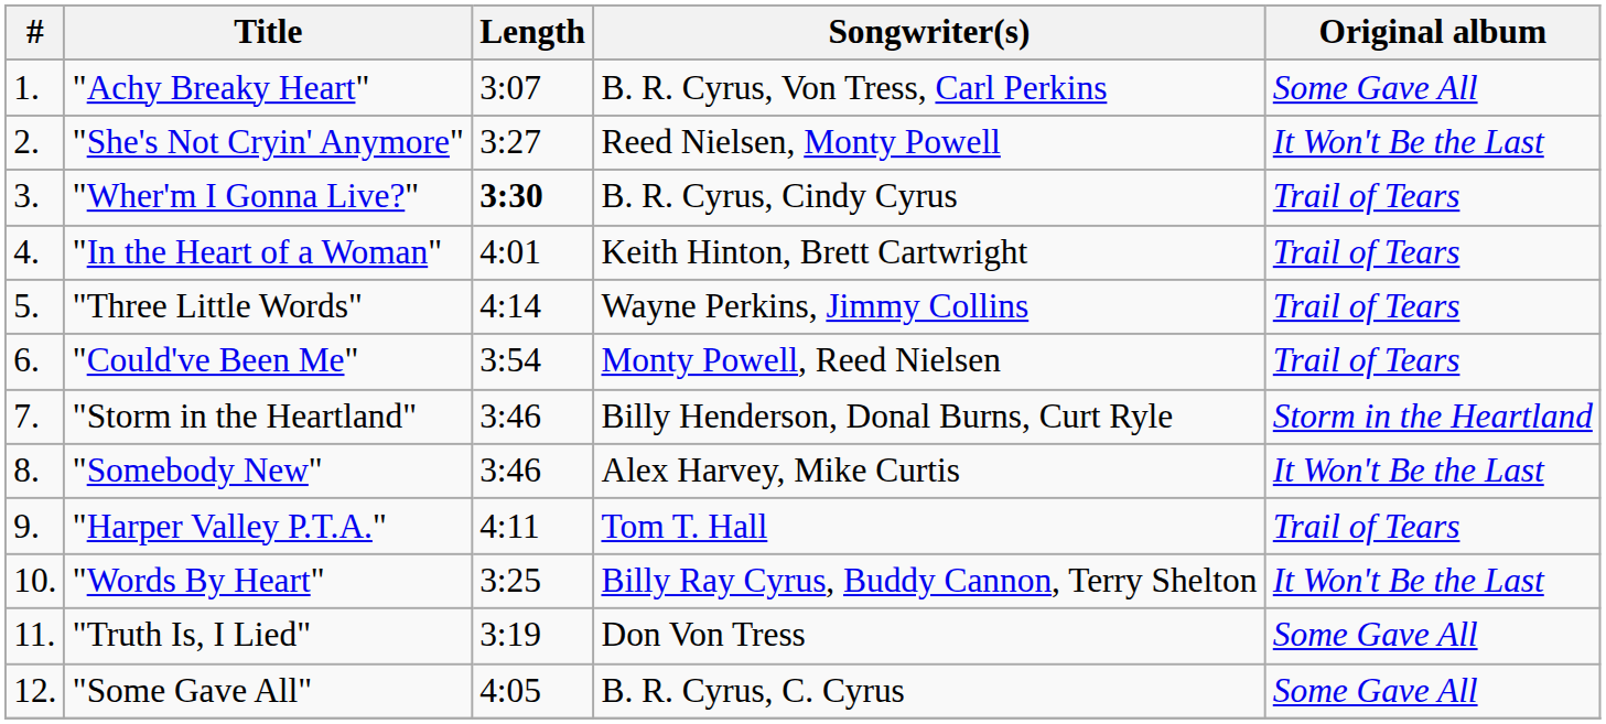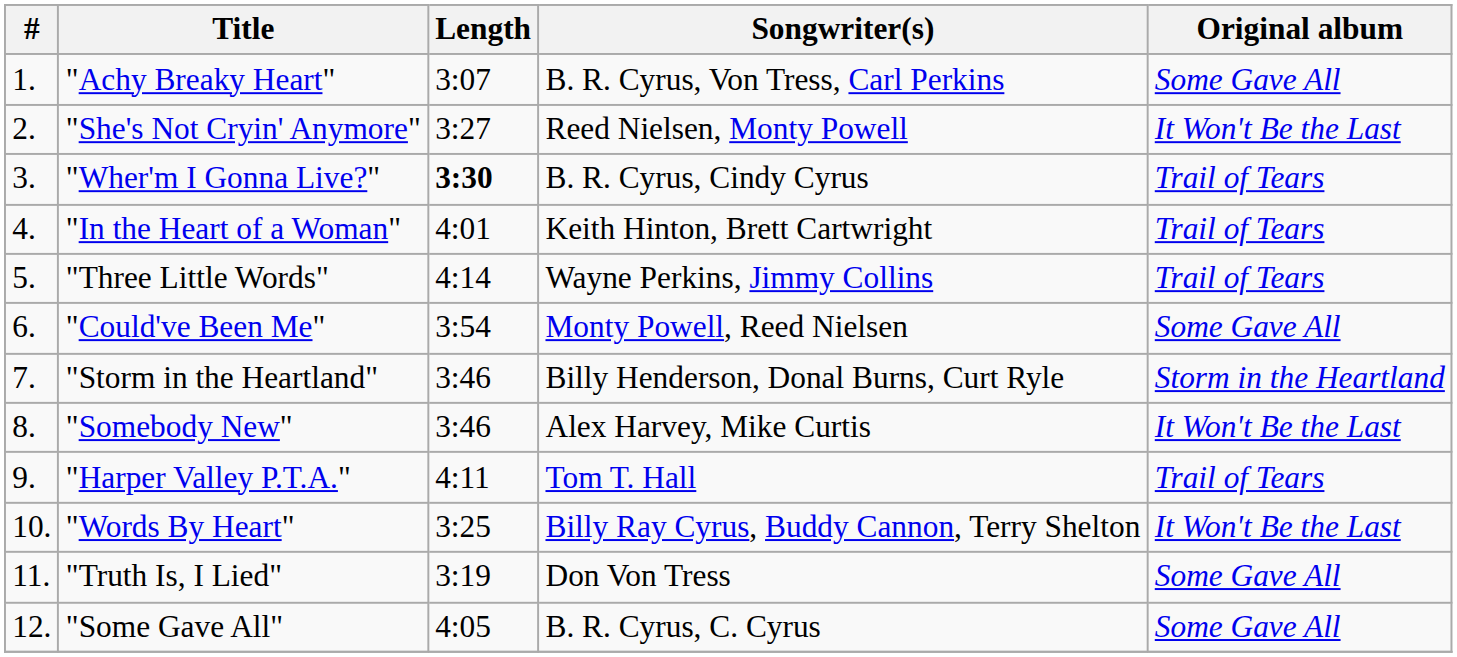"Could've Been Me" | Original album: Trail of Tears -> Some Gave All
